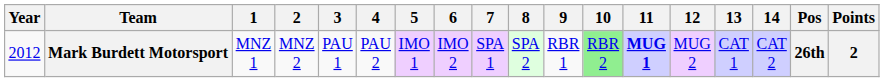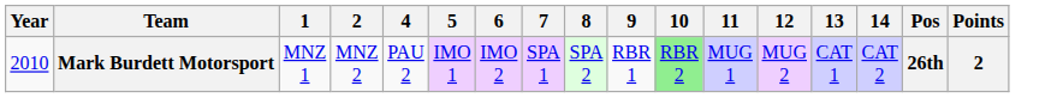- column: 3 | PAU 1
Mark Burdett Motorsport | Year: 2012 -> 2010
Mark Burdett Motorsport | 11: bold -> normal
